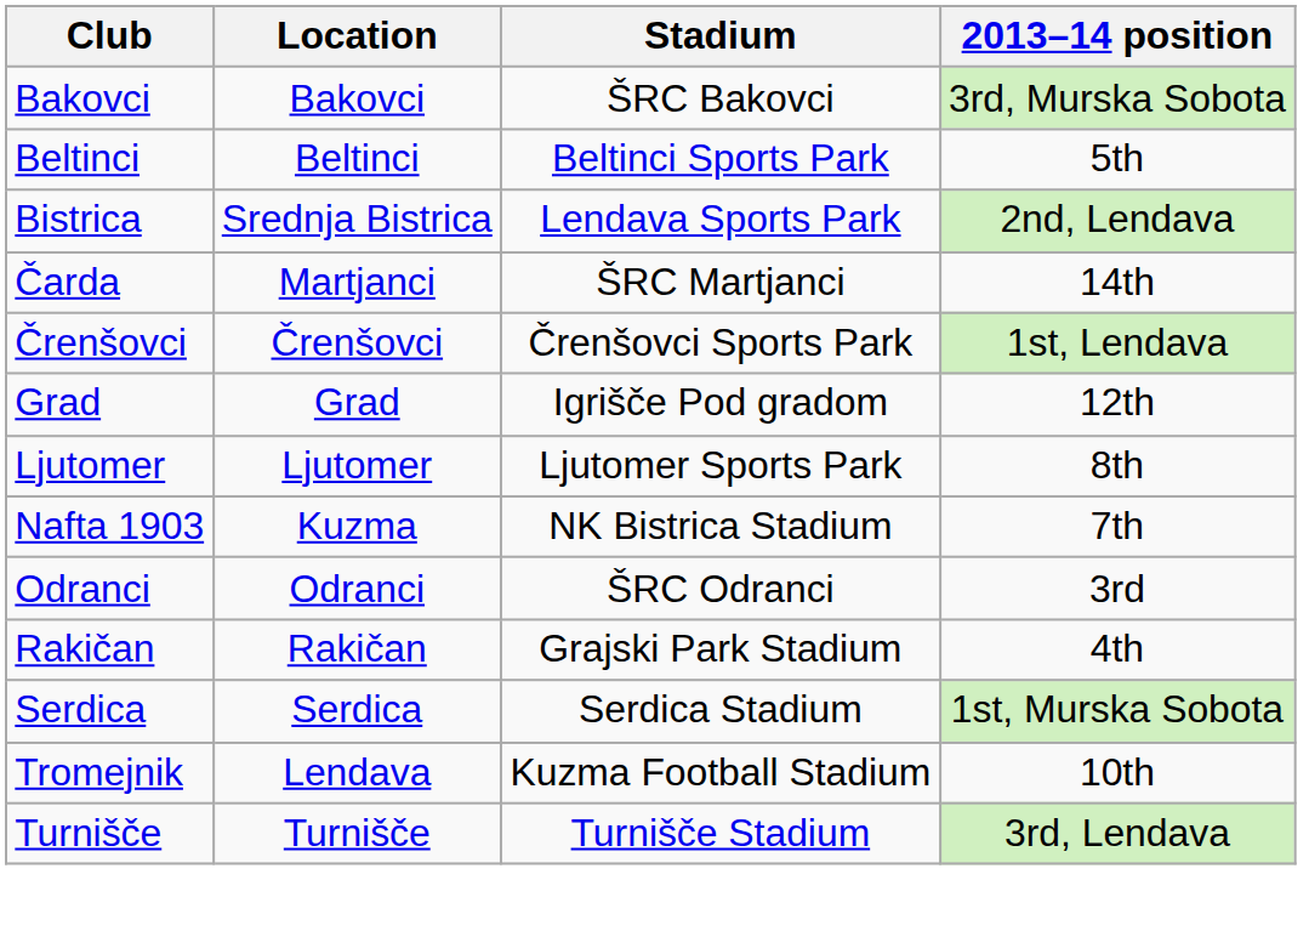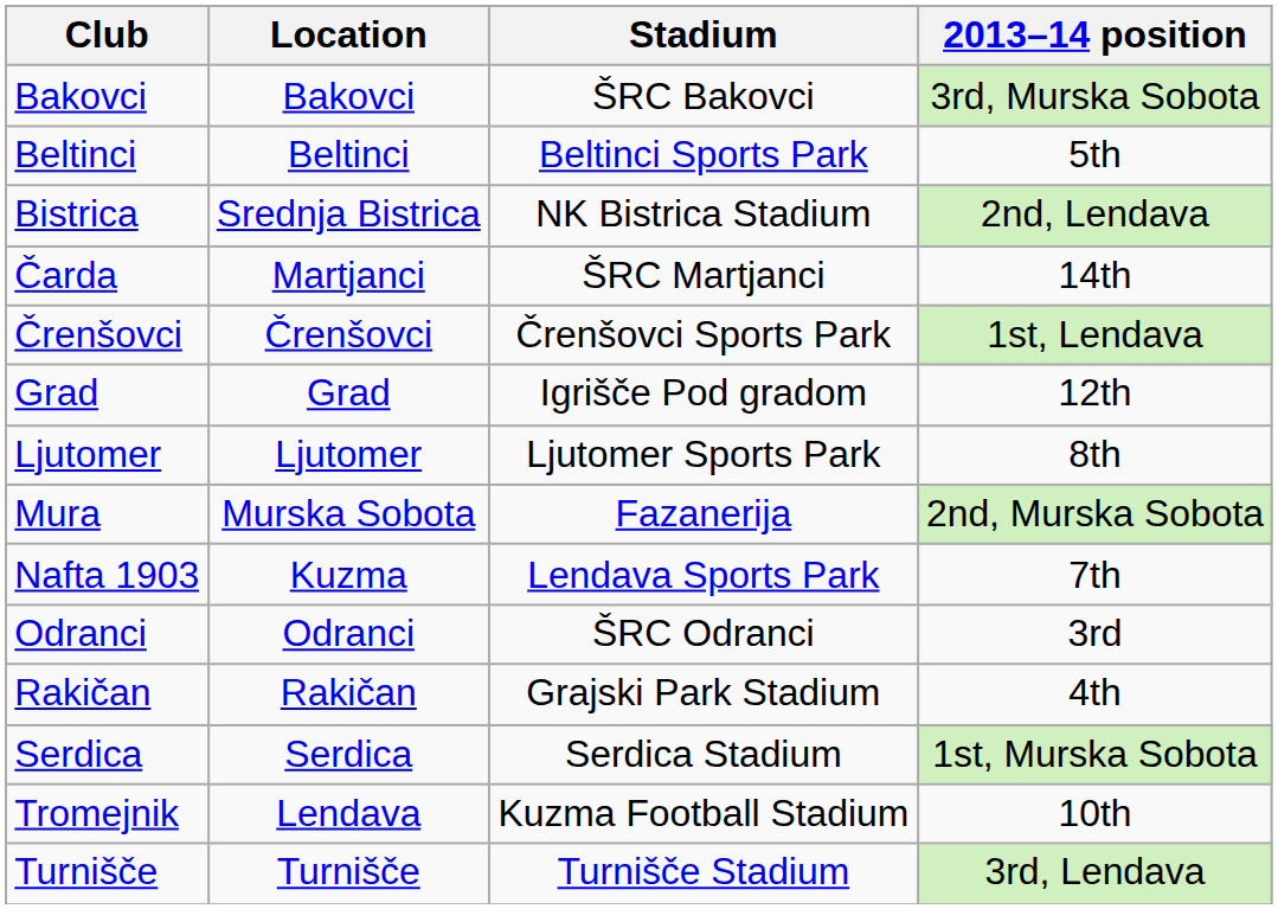Bistrica | Stadium: Lendava Sports Park -> NK Bistrica Stadium
+ row: Mura | Murska Sobota | Fazanerija | 2nd, Murska Sobota
Nafta 1903 | Stadium: NK Bistrica Stadium -> Lendava Sports Park
